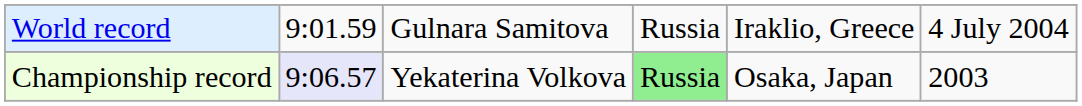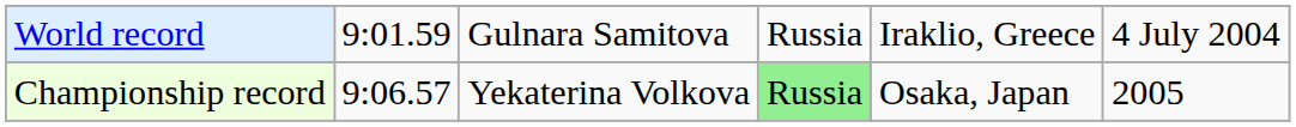Championship record | column 2: lavender background -> no background
Championship record | column 6: 2003 -> 2005
